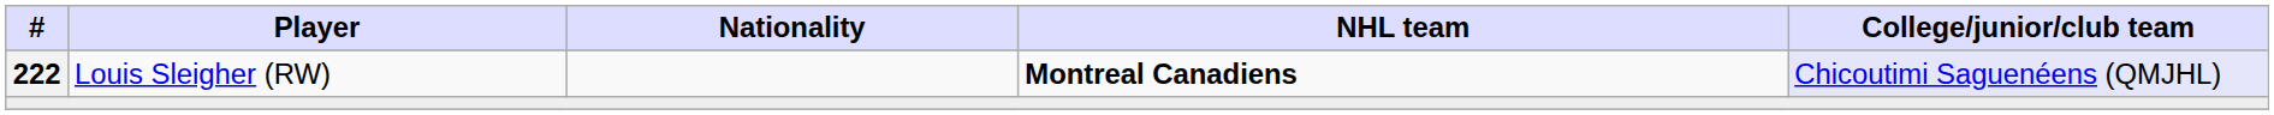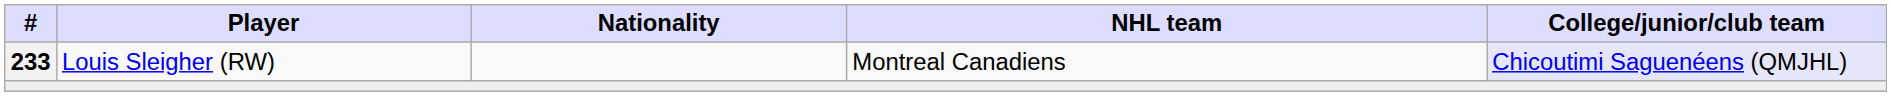Louis Sleigher (RW) | #: 222 -> 233
Louis Sleigher (RW) | NHL team: bold -> normal
